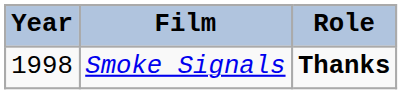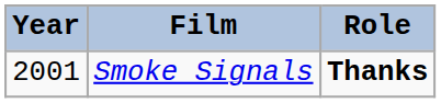Smoke Signals | Year: 1998 -> 2001
